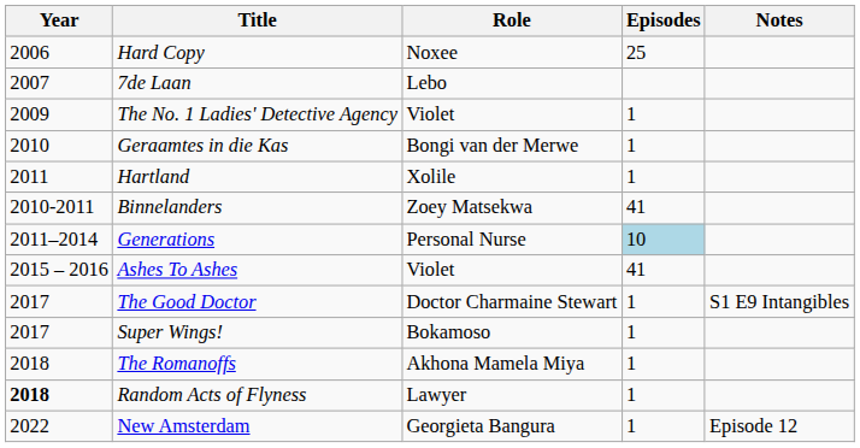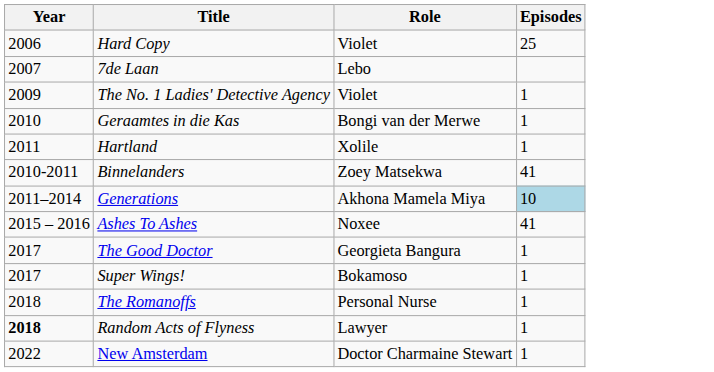- column: Notes | S1 E9 Intangibles | Episode 12
Hard Copy | Role: Noxee -> Violet
Generations | Role: Personal Nurse -> Akhona Mamela Miya
Ashes To Ashes | Role: Violet -> Noxee
The Good Doctor | Role: Doctor Charmaine Stewart -> Georgieta Bangura
The Romanoffs | Role: Akhona Mamela Miya -> Personal Nurse
New Amsterdam | Role: Georgieta Bangura -> Doctor Charmaine Stewart
